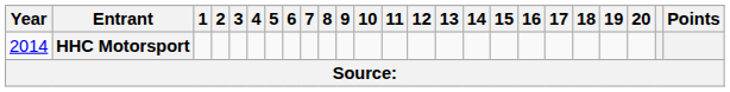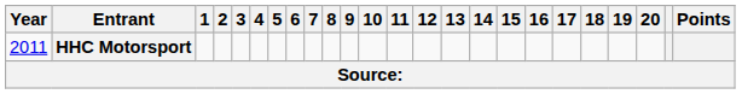HHC Motorsport | Year: 2014 -> 2011
